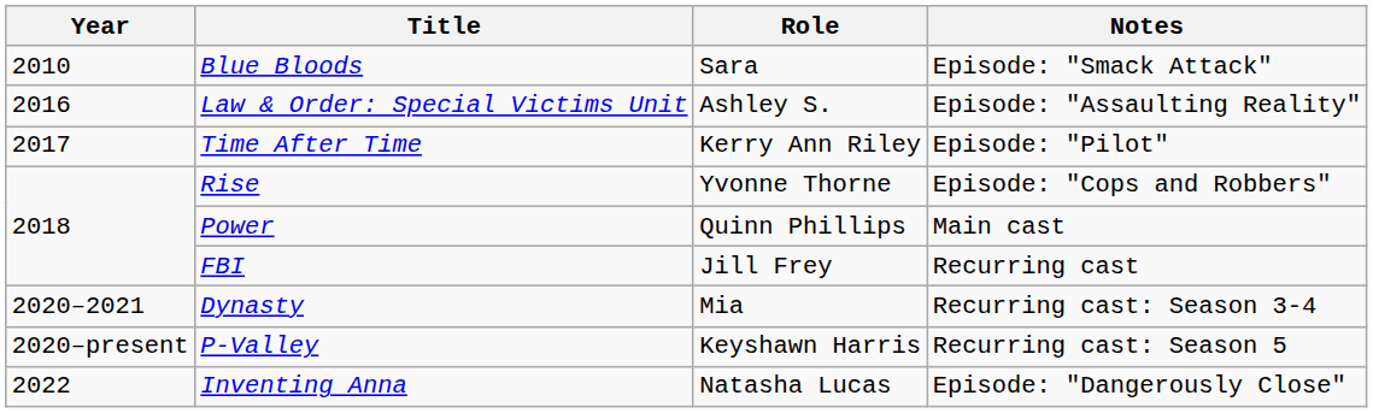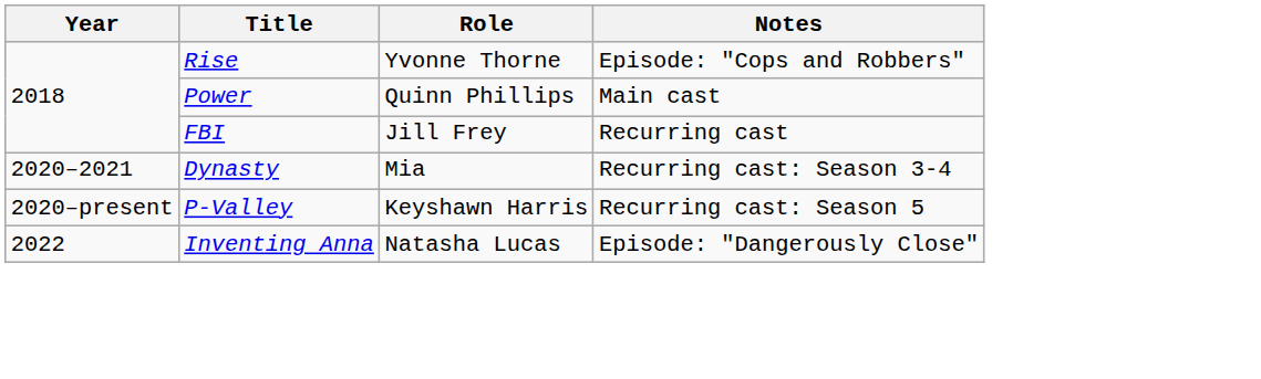- row: 2010 | Blue Bloods | Sara | Episode: "Smack Attack"
- row: 2016 | Law & Order: Special Victims Unit | Ashley S. | Episode: "Assaulting Reality"
- row: 2017 | Time After Time | Kerry Ann Riley | Episode: "Pilot"
